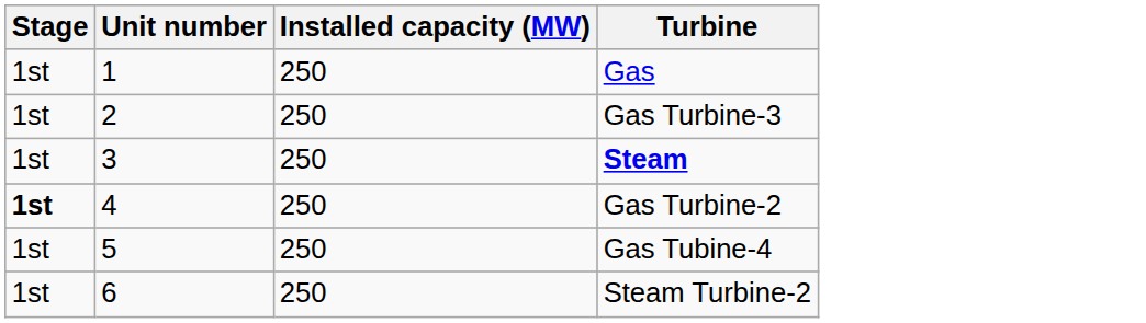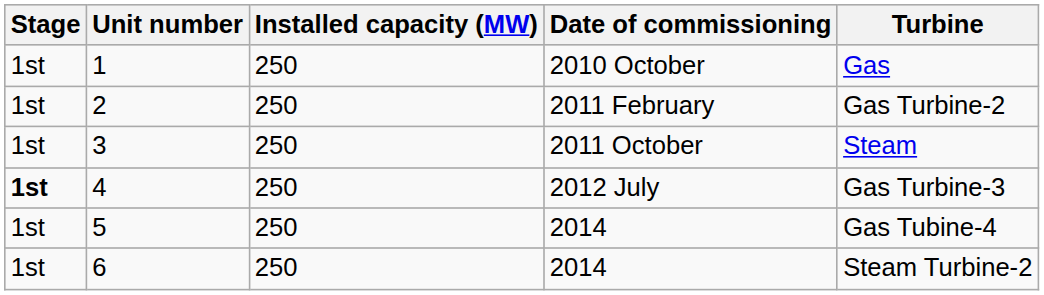+ column: Date of commissioning | 2010 October | 2011 February | 2011 October | 2012 July | 2014 | 2014
2 | Turbine: Gas Turbine-3 -> Gas Turbine-2
3 | Turbine: bold -> normal
4 | Turbine: Gas Turbine-2 -> Gas Turbine-3
